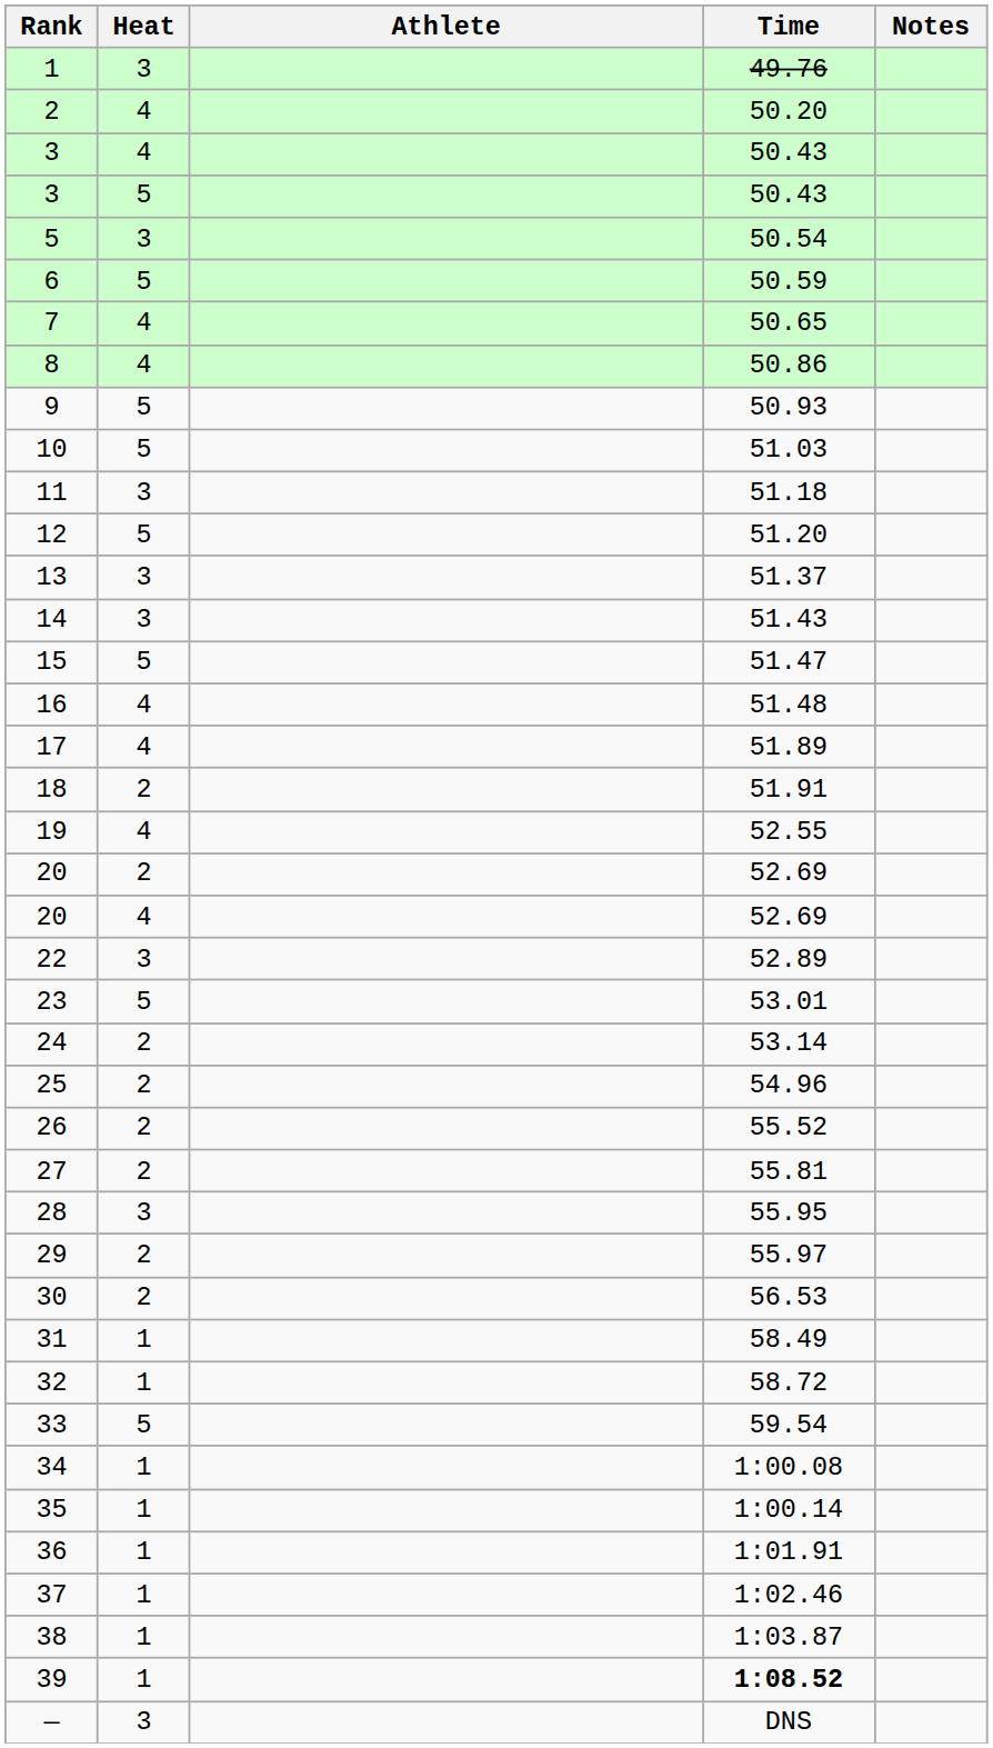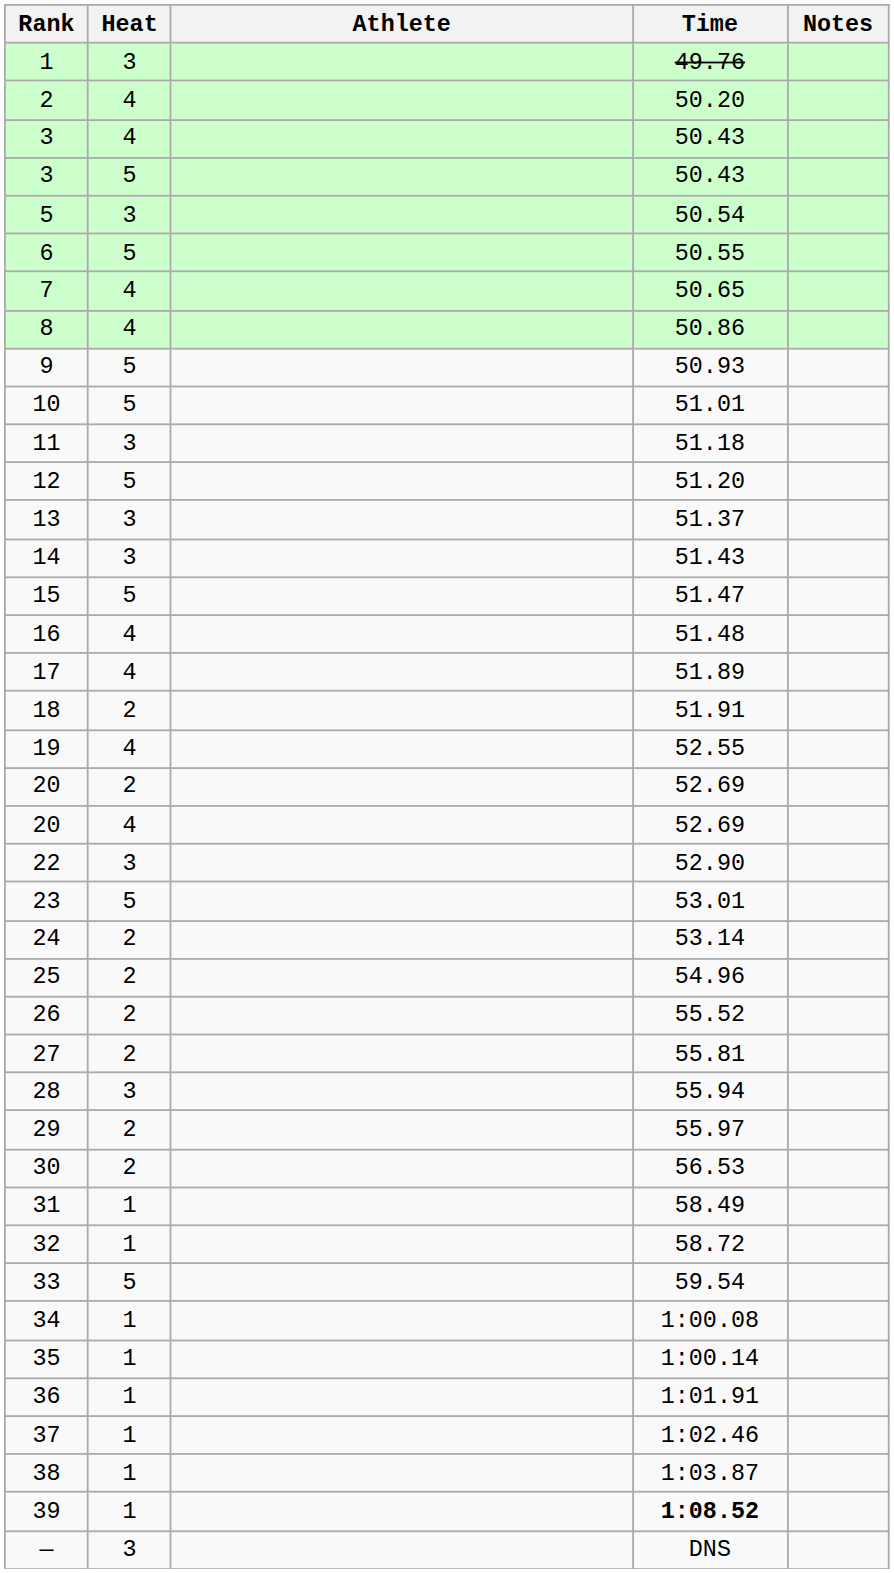6 | Time: 50.59 -> 50.55
10 | Time: 51.03 -> 51.01
22 | Time: 52.89 -> 52.90
28 | Time: 55.95 -> 55.94
